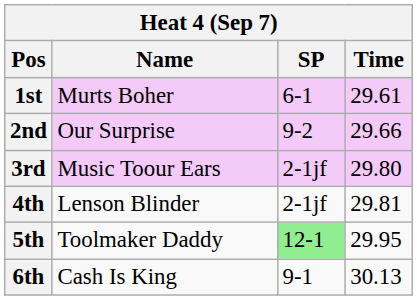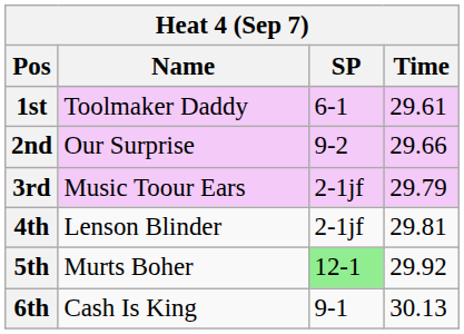1st | Name: Murts Boher -> Toolmaker Daddy
3rd | Time: 29.80 -> 29.79
5th | Name: Toolmaker Daddy -> Murts Boher
5th | Time: 29.95 -> 29.92
